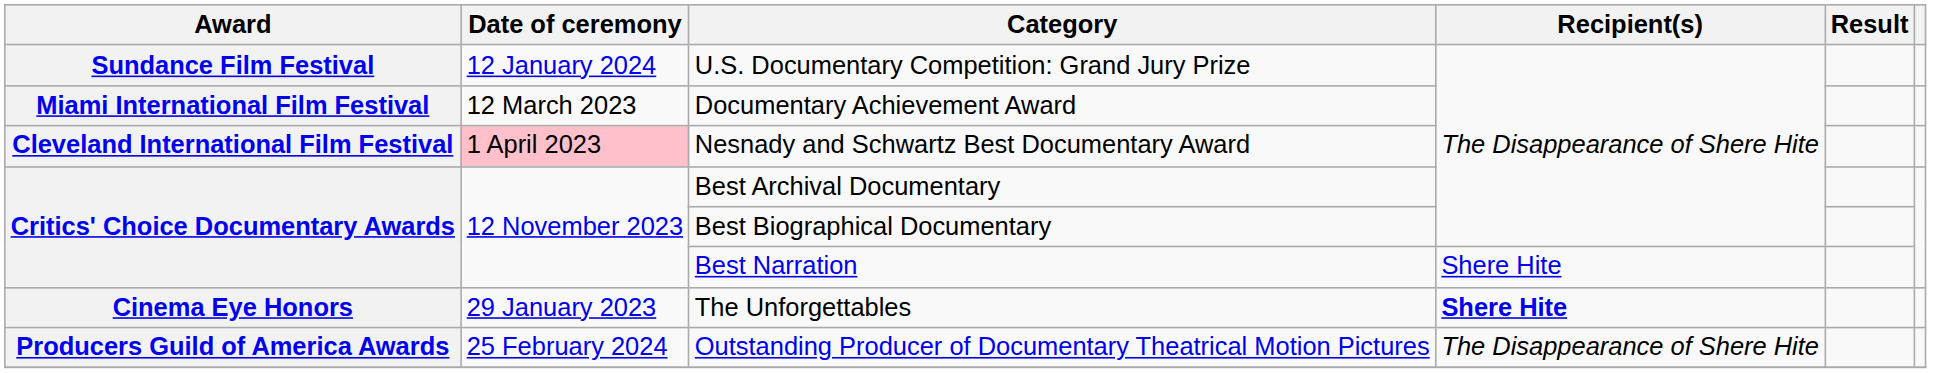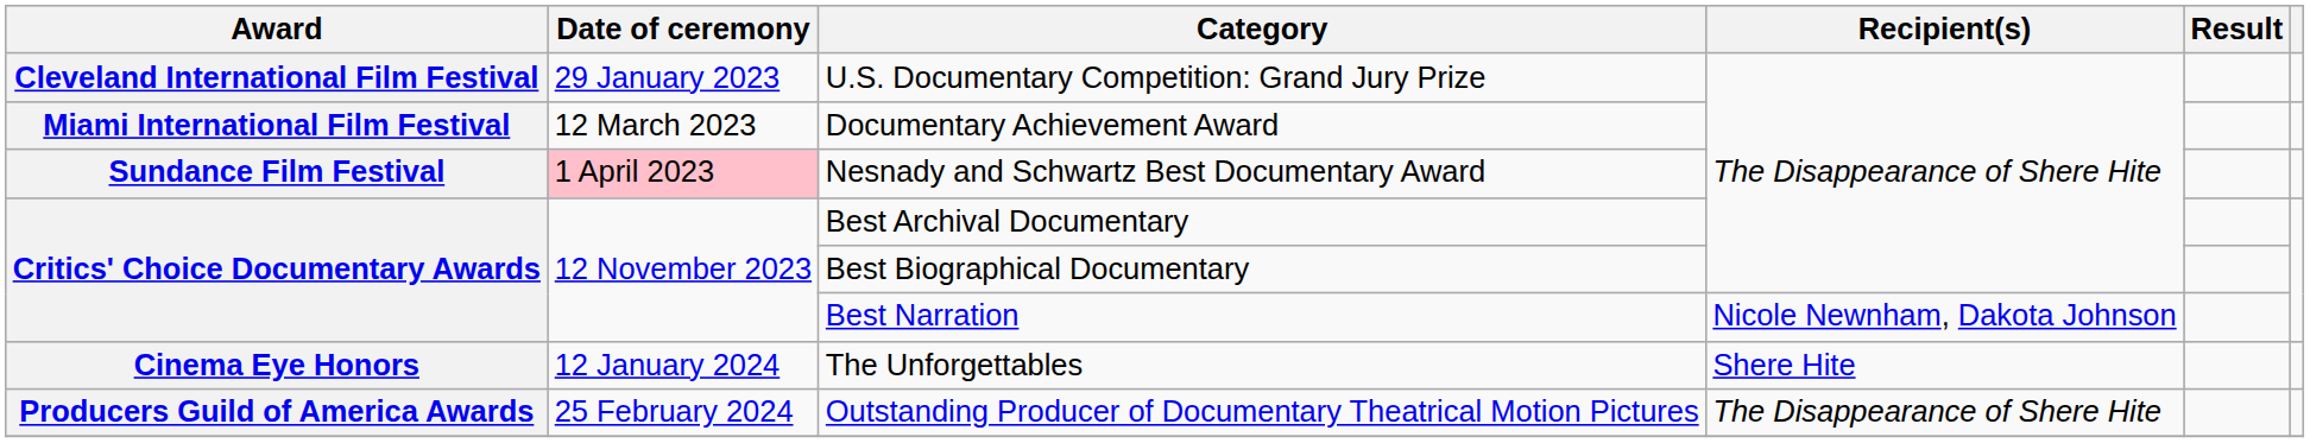U.S. Documentary Competition: Grand Jury Prize | Award: Sundance Film Festival -> Cleveland International Film Festival
U.S. Documentary Competition: Grand Jury Prize | Date of ceremony: 12 January 2024 -> 29 January 2023
Nesnady and Schwartz Best Documentary Award | Award: Cleveland International Film Festival -> Sundance Film Festival
Best Narration | Recipient(s): Shere Hite -> Nicole Newnham, Dakota Johnson
The Unforgettables | Date of ceremony: 29 January 2023 -> 12 January 2024
The Unforgettables | Recipient(s): bold -> normal
